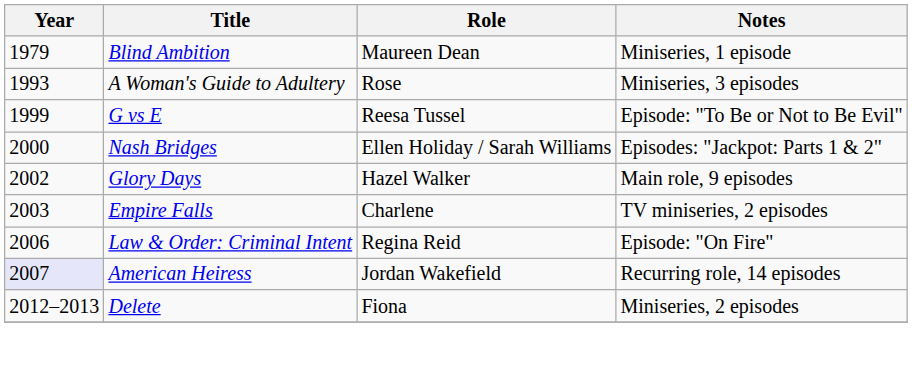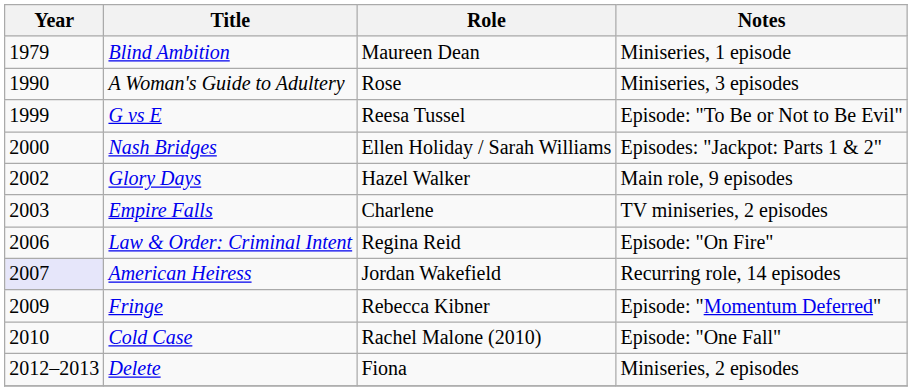A Woman's Guide to Adultery | Year: 1993 -> 1990
+ row: 2009 | Fringe | Rebecca Kibner | Episode: "Momentum Deferred"
+ row: 2010 | Cold Case | Rachel Malone (2010) | Episode: "One Fall"
